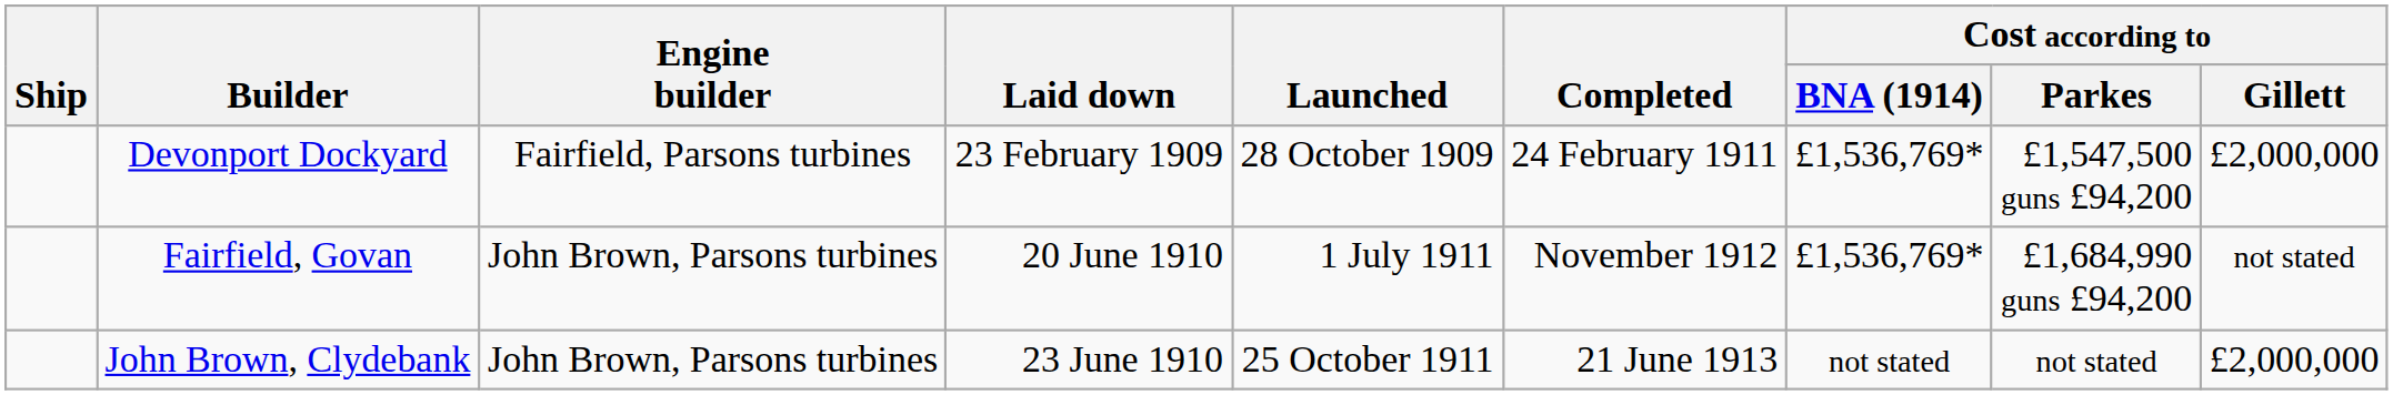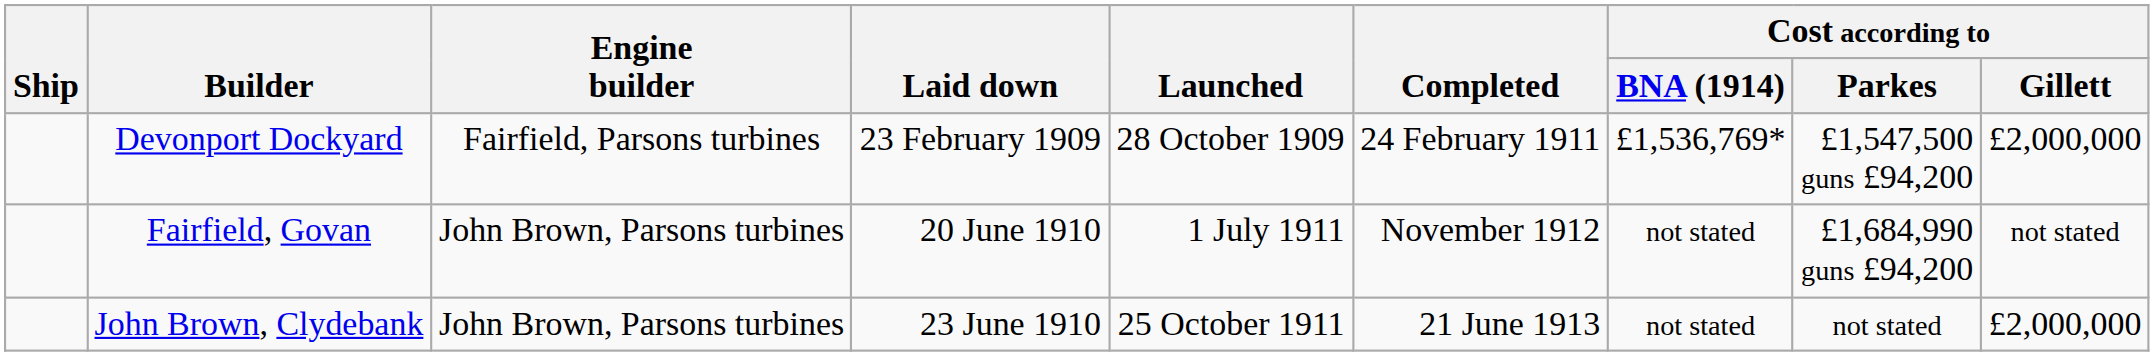Fairfield, Govan | Cost according to / BNA (1914): £1,536,769* -> not stated
